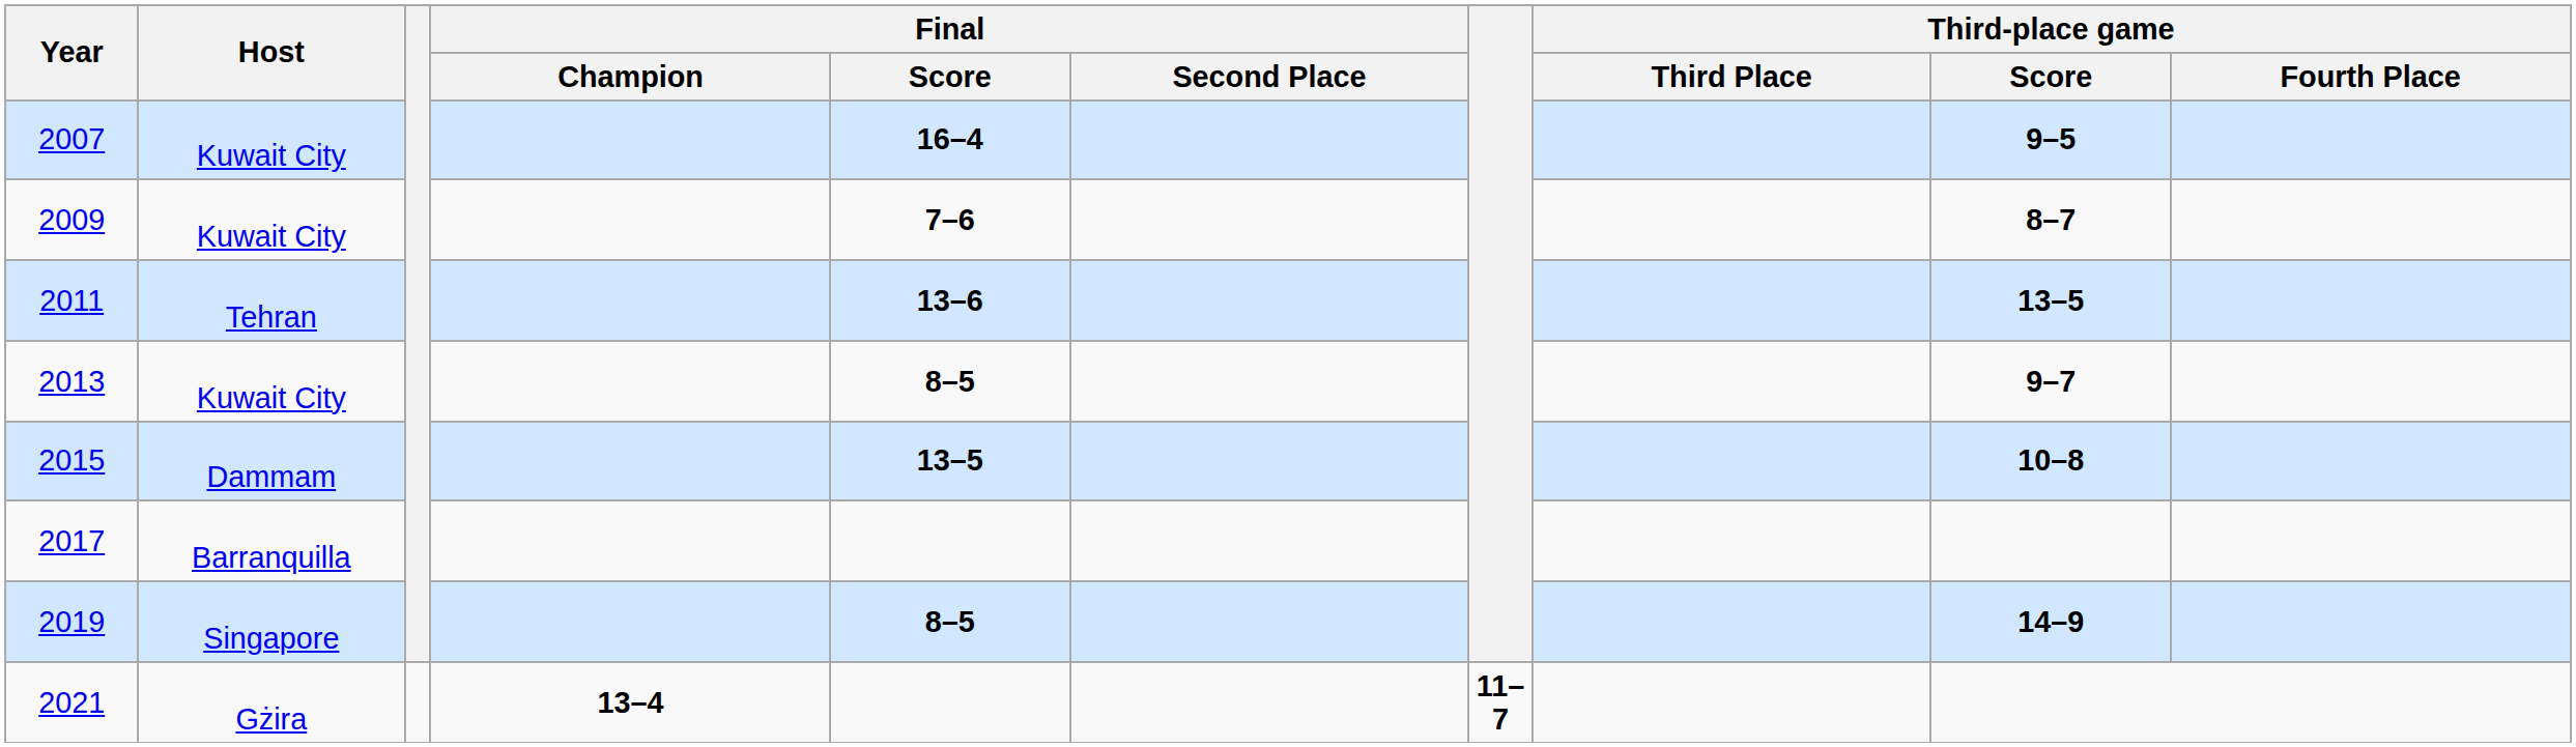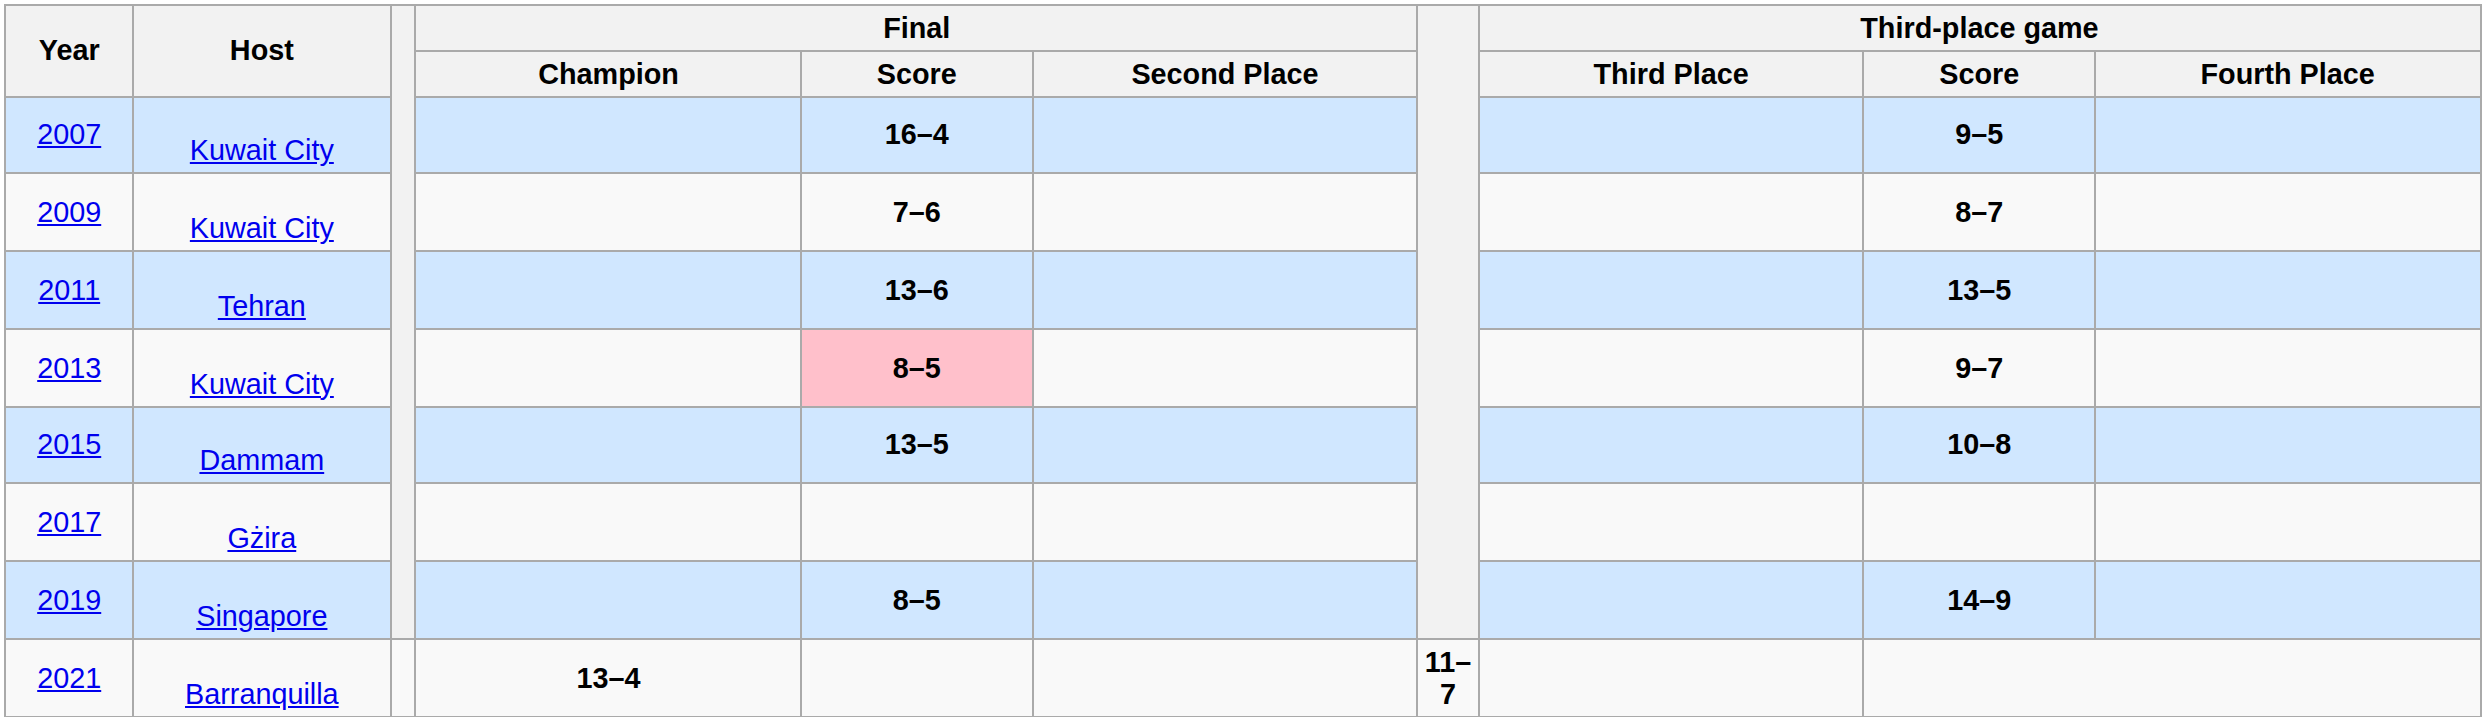2013 | Final / Score: no background -> pink background
2017 | Host: Barranquilla -> Gżira
2021 | Host: Gżira -> Barranquilla
